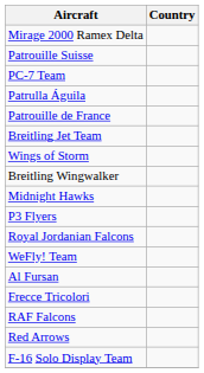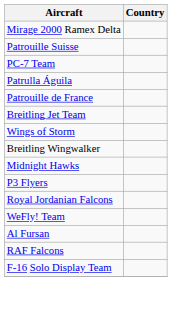- row: Frecce Tricolori
- row: Red Arrows
